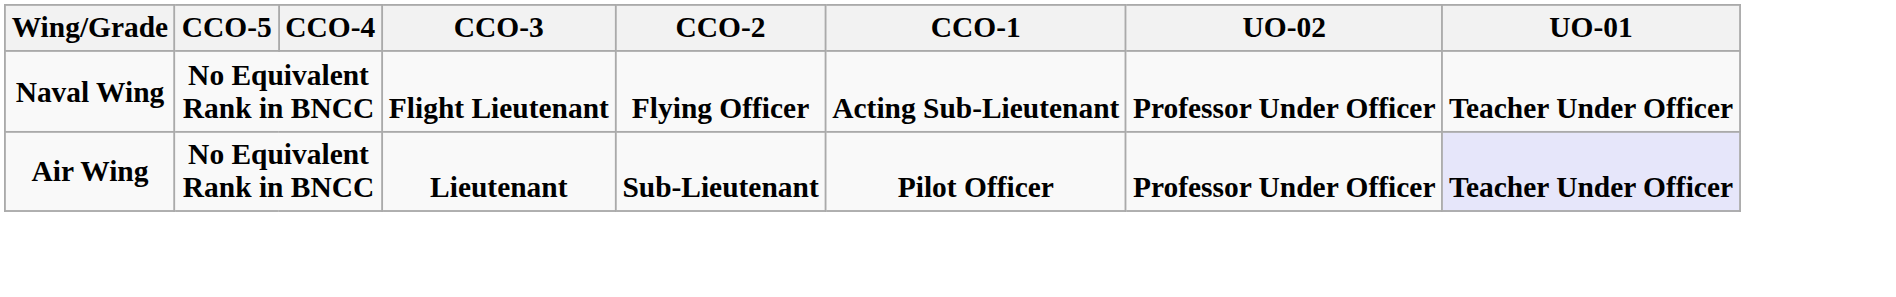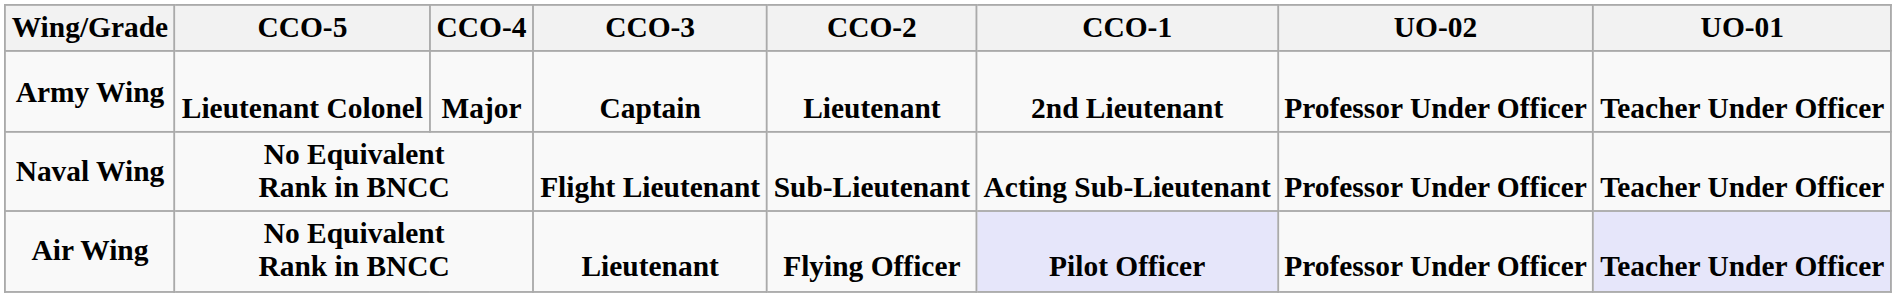+ row: Army Wing | Lieutenant Colonel | Major | Captain | Lieutenant | 2nd Lieutenant | Professor Under Officer | Teacher Under Officer
Naval Wing | CCO-2: Flying Officer -> Sub-Lieutenant
Air Wing | CCO-2: Sub-Lieutenant -> Flying Officer
Air Wing | CCO-1: no background -> lavender background
